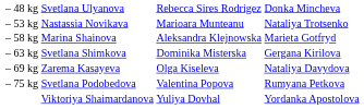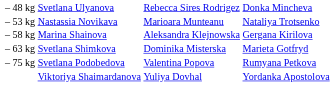– 58 kg | column 4: Marieta Gotfryd -> Gergana Kirilova
– 63 kg | column 4: Gergana Kirilova -> Marieta Gotfryd
- row: – 69 kg | Zarema Kasayeva | Olga Kiseleva | Nataliya Davydova
